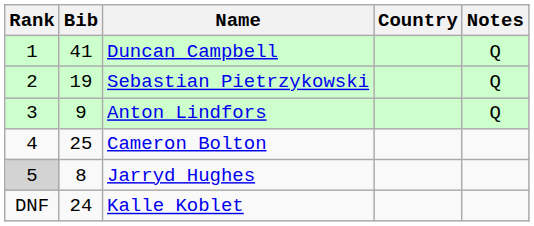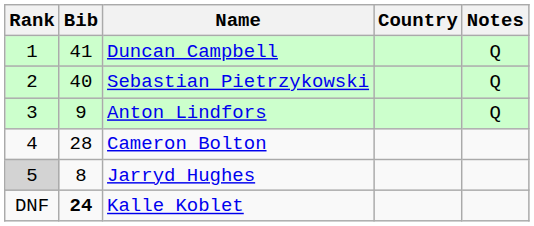Sebastian Pietrzykowski | Bib: 19 -> 40
Cameron Bolton | Bib: 25 -> 28
Kalle Koblet | Bib: normal -> bold
